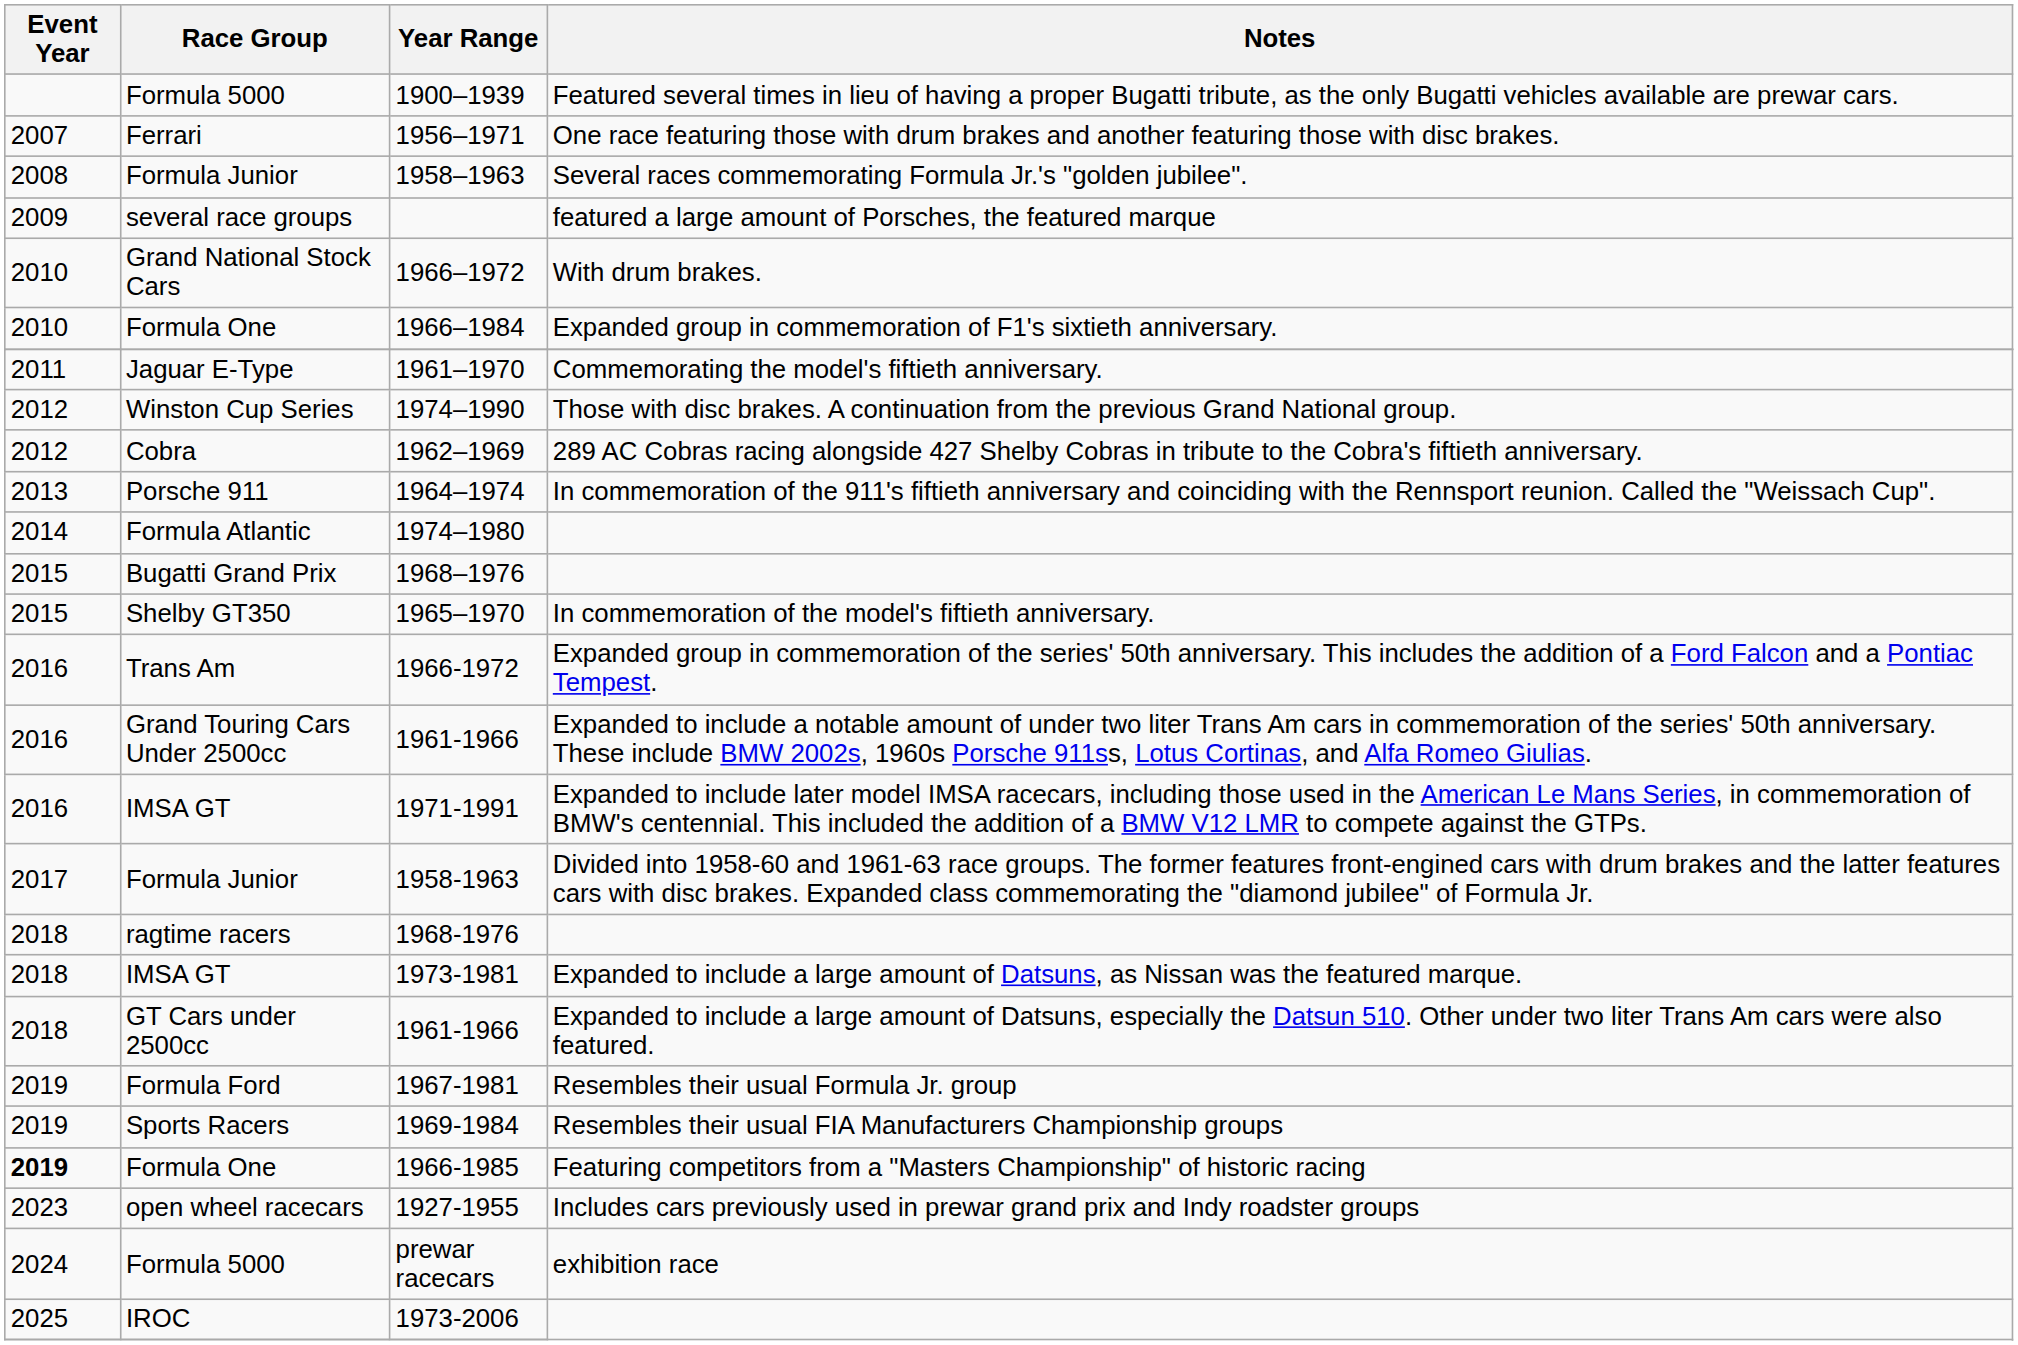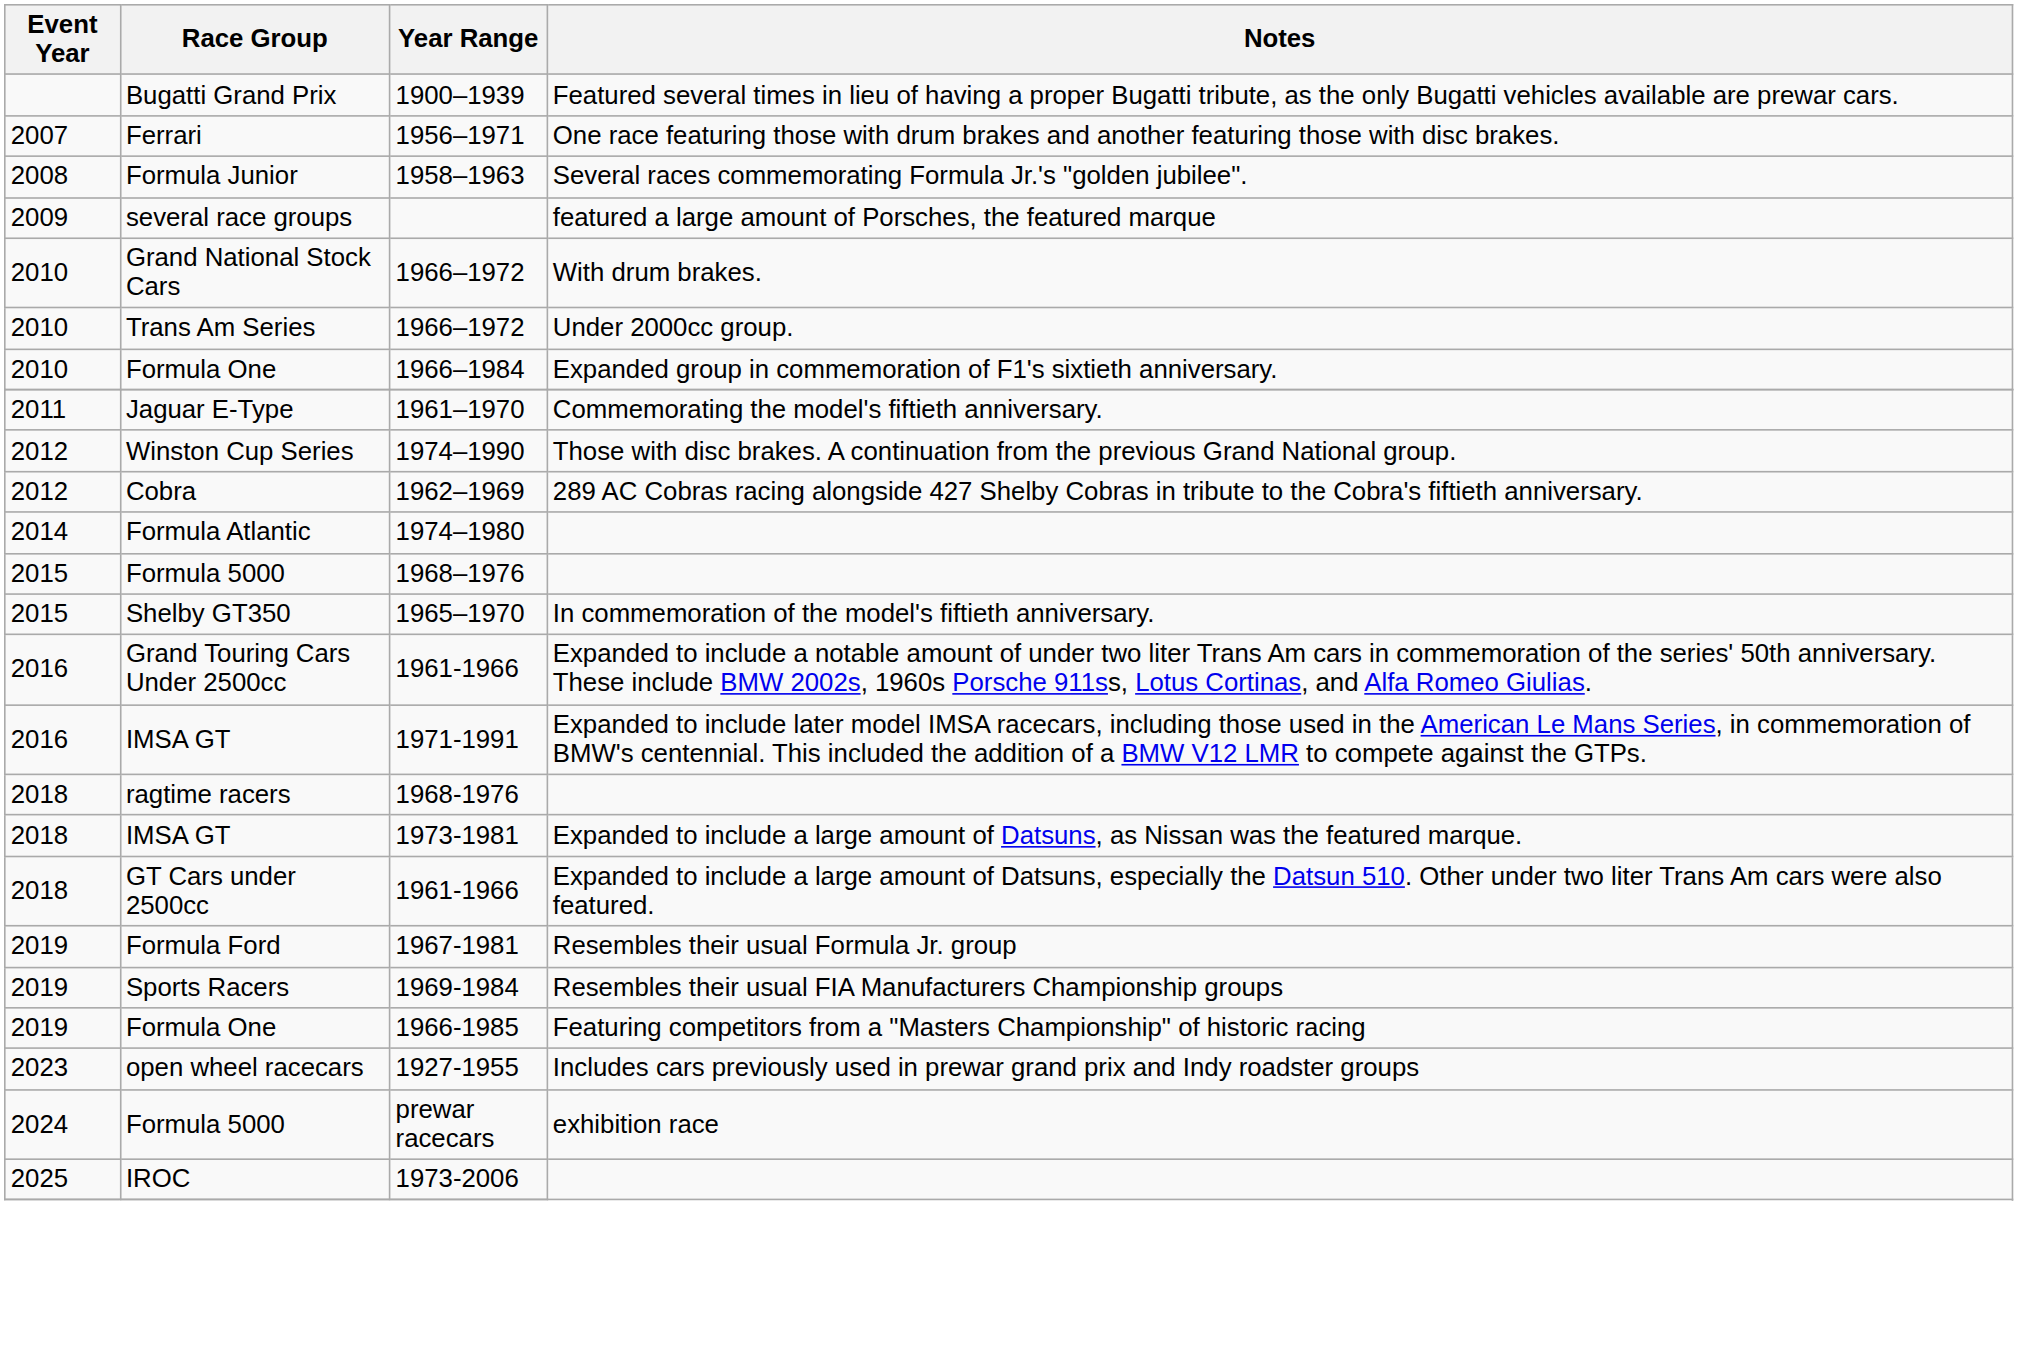1900–1939 | Race Group: Formula 5000 -> Bugatti Grand Prix
+ row: 2010 | Trans Am Series | 1966–1972 | Under 2000cc group.
- row: 2013 | Porsche 911 | 1964–1974 | In commemoration of the 911's fiftieth anniversary and coinciding with the Rennsport reunion. Called the "Weissach Cup".
1968–1976 | Race Group: Bugatti Grand Prix -> Formula 5000
- row: 2016 | Trans Am | 1966-1972 | Expanded group in commemoration of the series' 50th anniversary. This includes the addition of a Ford Falcon and a Pontiac Tempest.
- row: 2017 | Formula Junior | 1958-1963 | Divided into 1958-60 and 1961-63 race groups. The former features front-engined cars with drum brakes and the latter features cars with disc brakes. Expanded class commemorating the "diamond jubilee" of Formula Jr.
1966-1985 | Event Year: bold -> normal
